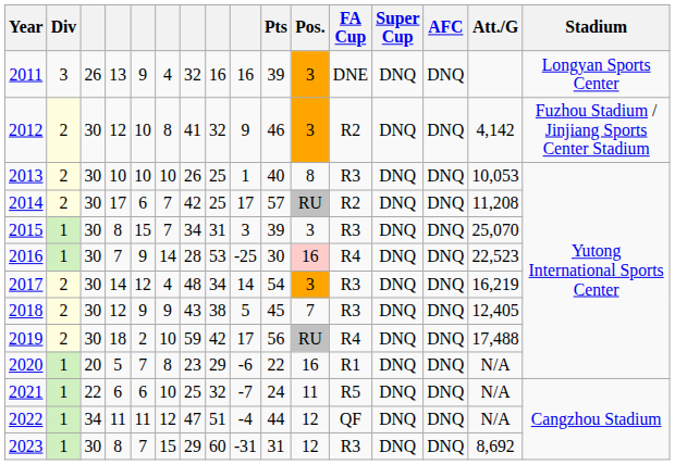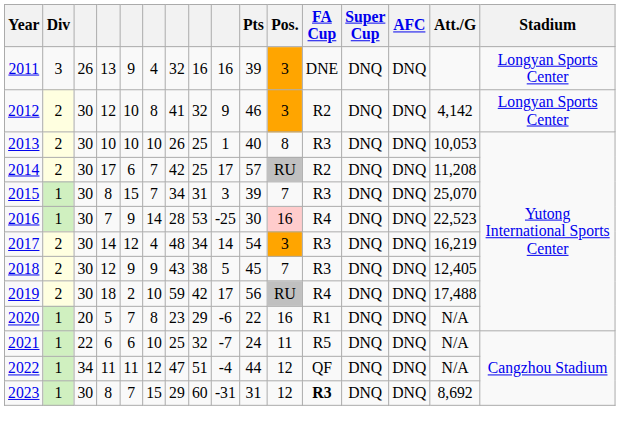2012 | Stadium: Fuzhou Stadium / Jinjiang Sports Center Stadium -> Longyan Sports Center
2015 | Pos.: 3 -> 7
2023 | FA Cup: normal -> bold
